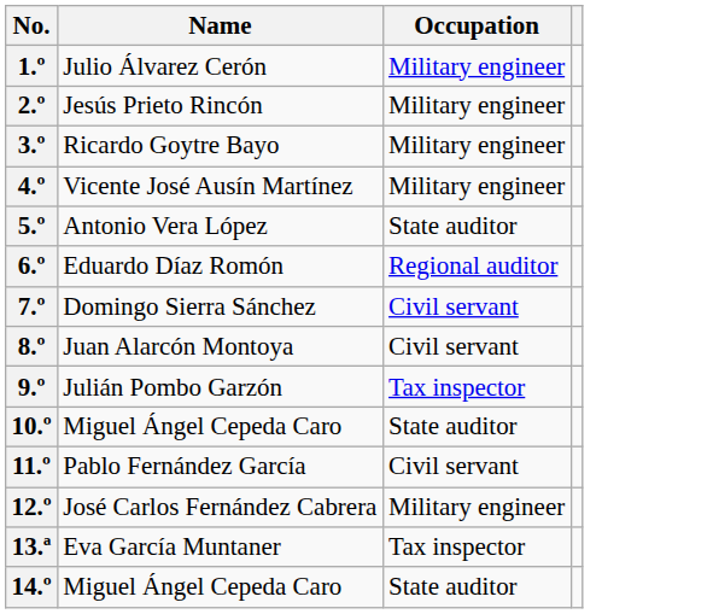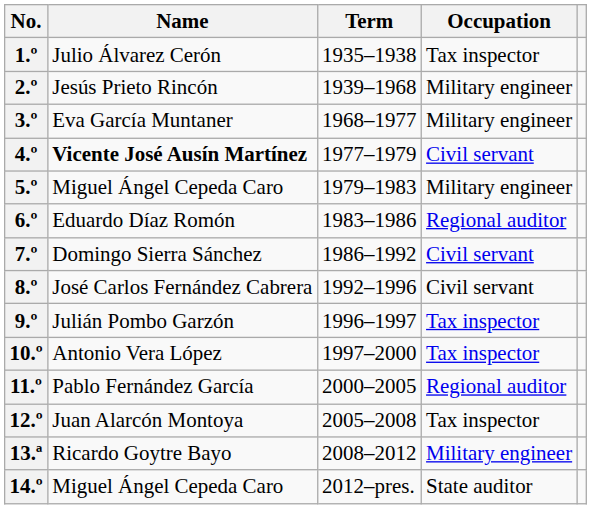+ column: Term | 1935–1938 | 1939–1968 | 1968–1977 | 1977–1979 | 1979–1983 | 1983–1986 | 1986–1992 | 1992–1996 | 1996–1997 | 1997–2000 | 2000–2005 | 2005–2008 | 2008–2012 | 2012–pres.
1.º | Occupation: Military engineer -> Tax inspector
3.º | Name: Ricardo Goytre Bayo -> Eva García Muntaner
4.º | Name: normal -> bold
4.º | Occupation: Military engineer -> Civil servant
5.º | Name: Antonio Vera López -> Miguel Ángel Cepeda Caro
5.º | Occupation: State auditor -> Military engineer
8.º | Name: Juan Alarcón Montoya -> José Carlos Fernández Cabrera
10.º | Name: Miguel Ángel Cepeda Caro -> Antonio Vera López
10.º | Occupation: State auditor -> Tax inspector
11.º | Occupation: Civil servant -> Regional auditor
12.º | Name: José Carlos Fernández Cabrera -> Juan Alarcón Montoya
12.º | Occupation: Military engineer -> Tax inspector
13.ª | Name: Eva García Muntaner -> Ricardo Goytre Bayo
13.ª | Occupation: Tax inspector -> Military engineer
